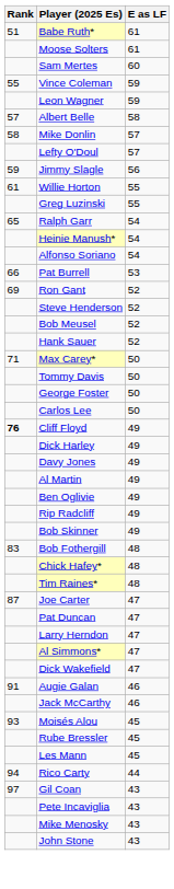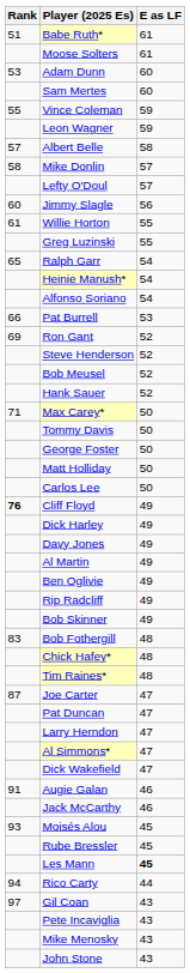+ row: 53 | Adam Dunn | 60
Jimmy Slagle | Rank: 59 -> 60
+ row: Matt Holliday | 50
Les Mann | E as LF: normal -> bold
